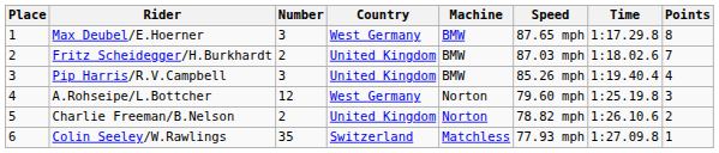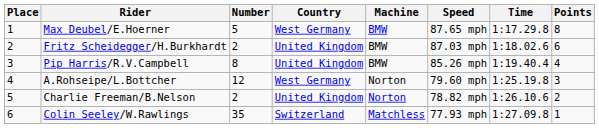Max Deubel/E.Hoerner | Number: 3 -> 5
Fritz Scheidegger/H.Burkhardt | Points: 7 -> 6
Pip Harris/R.V.Campbell | Number: 3 -> 8
